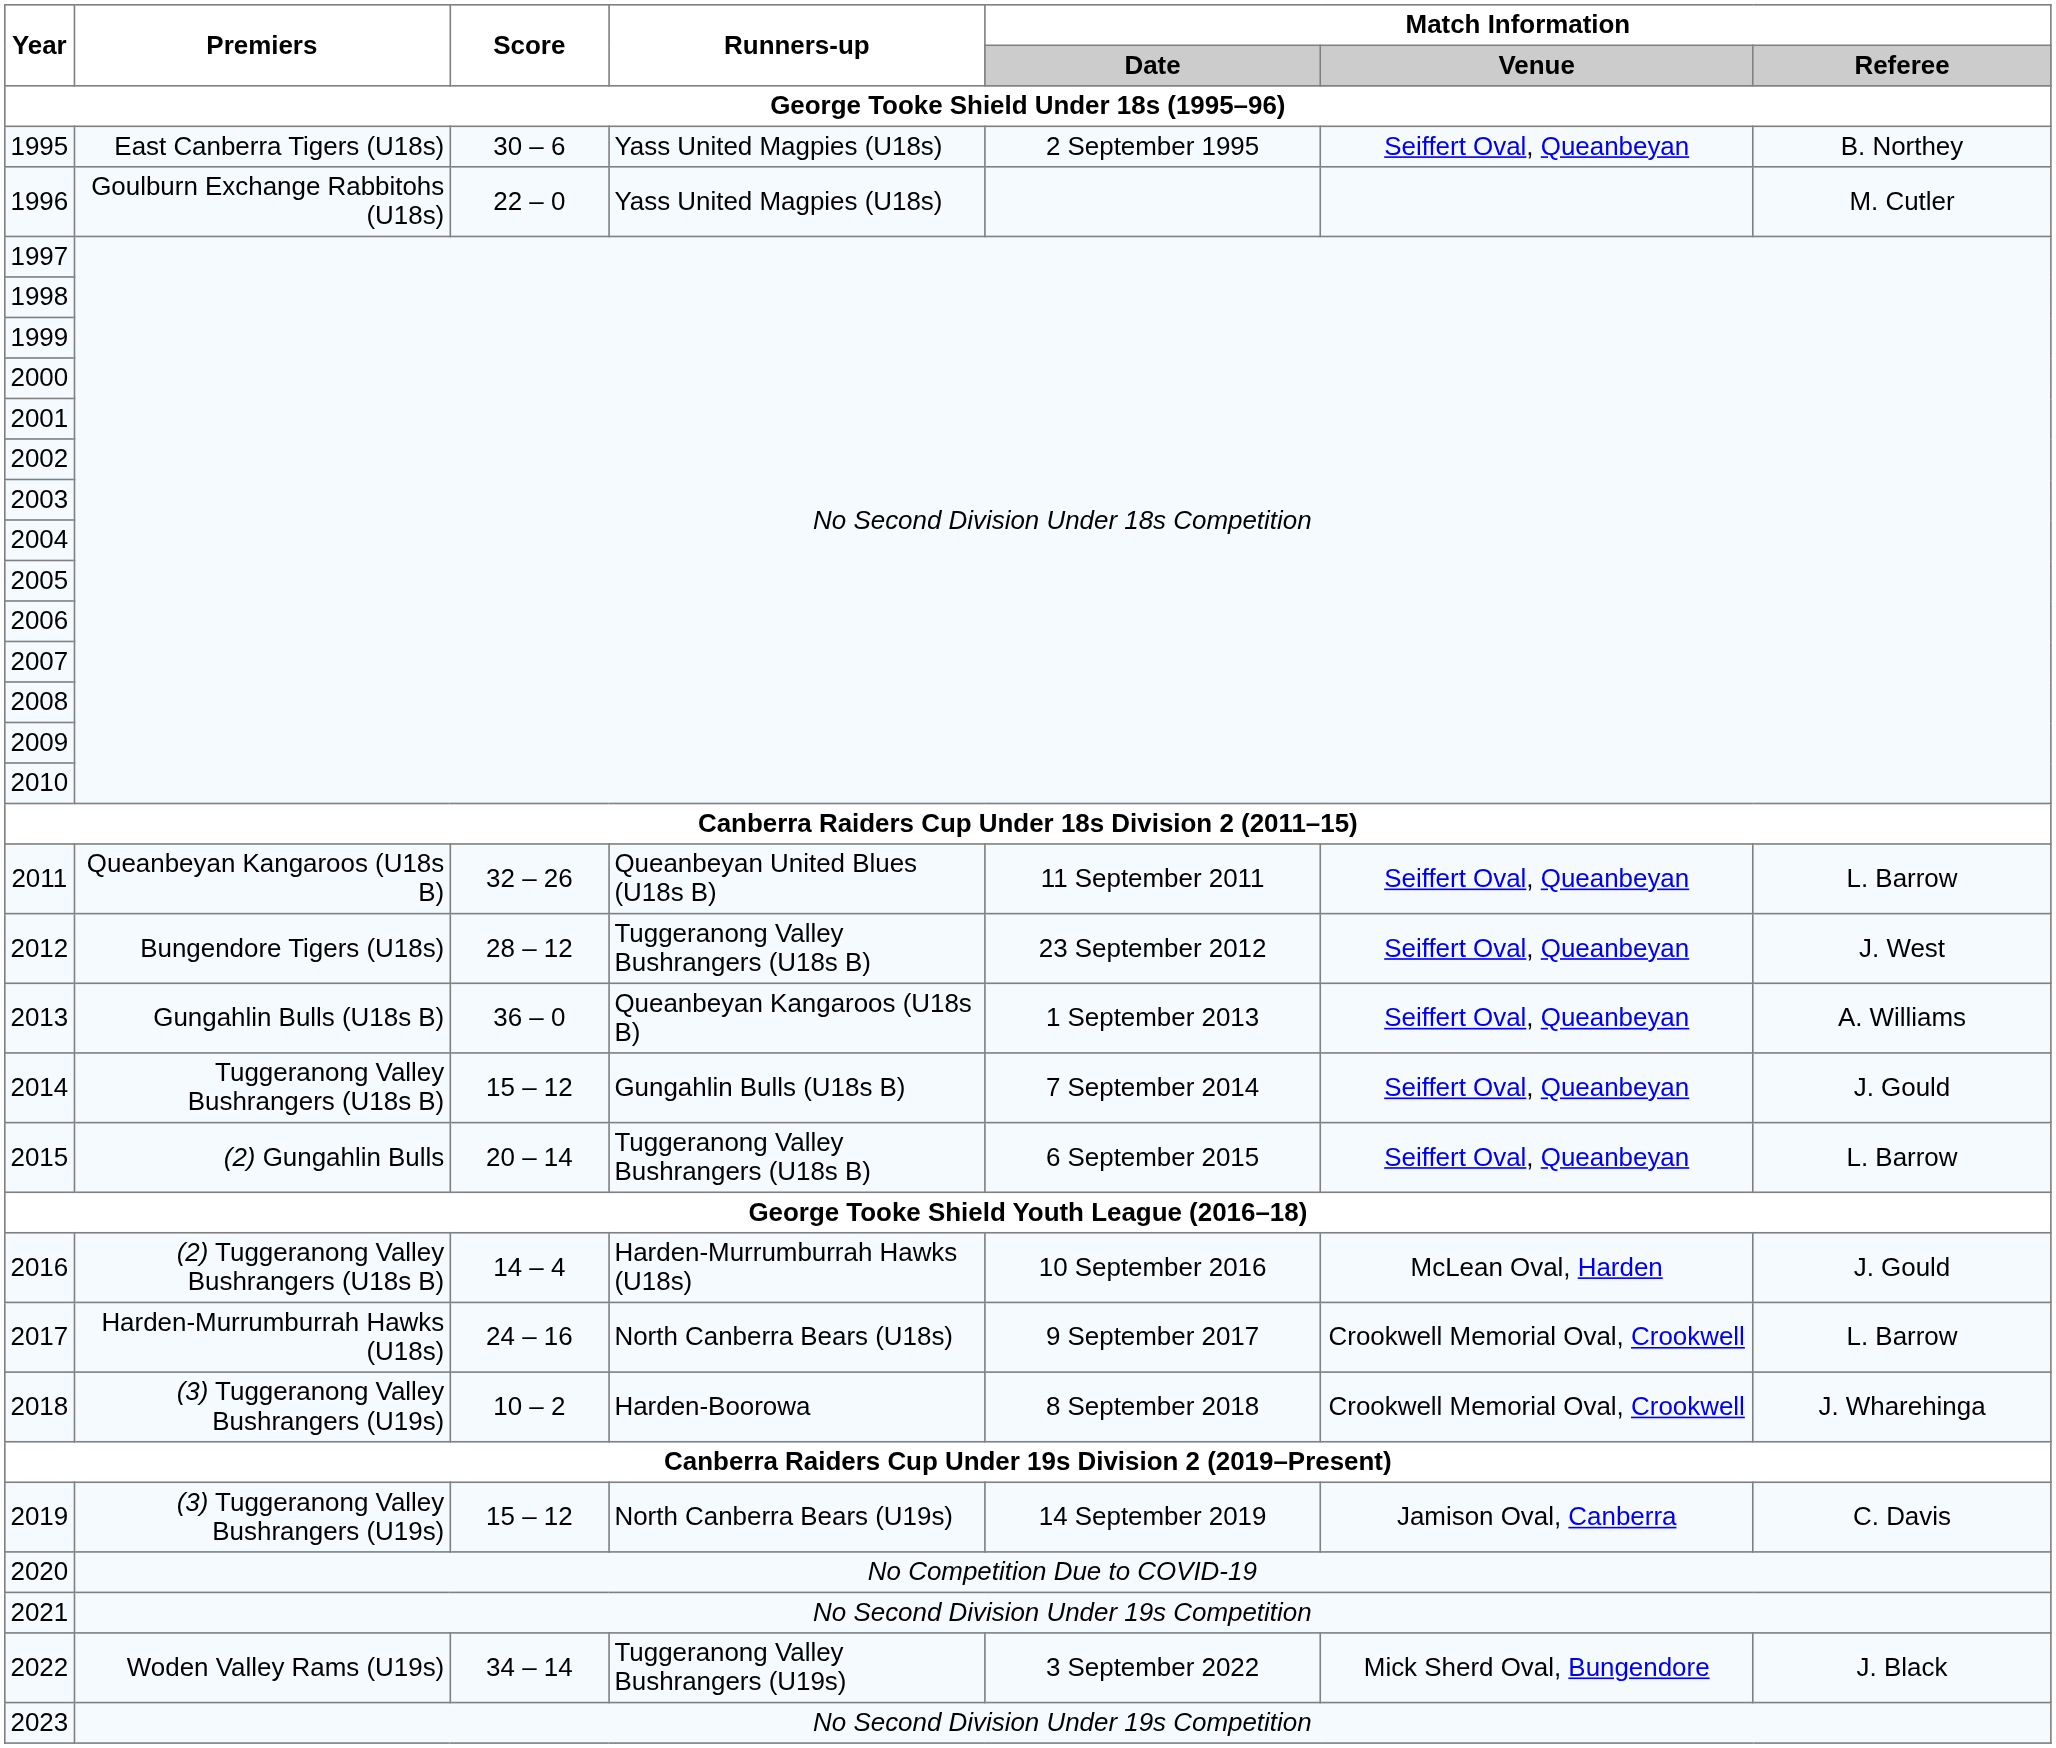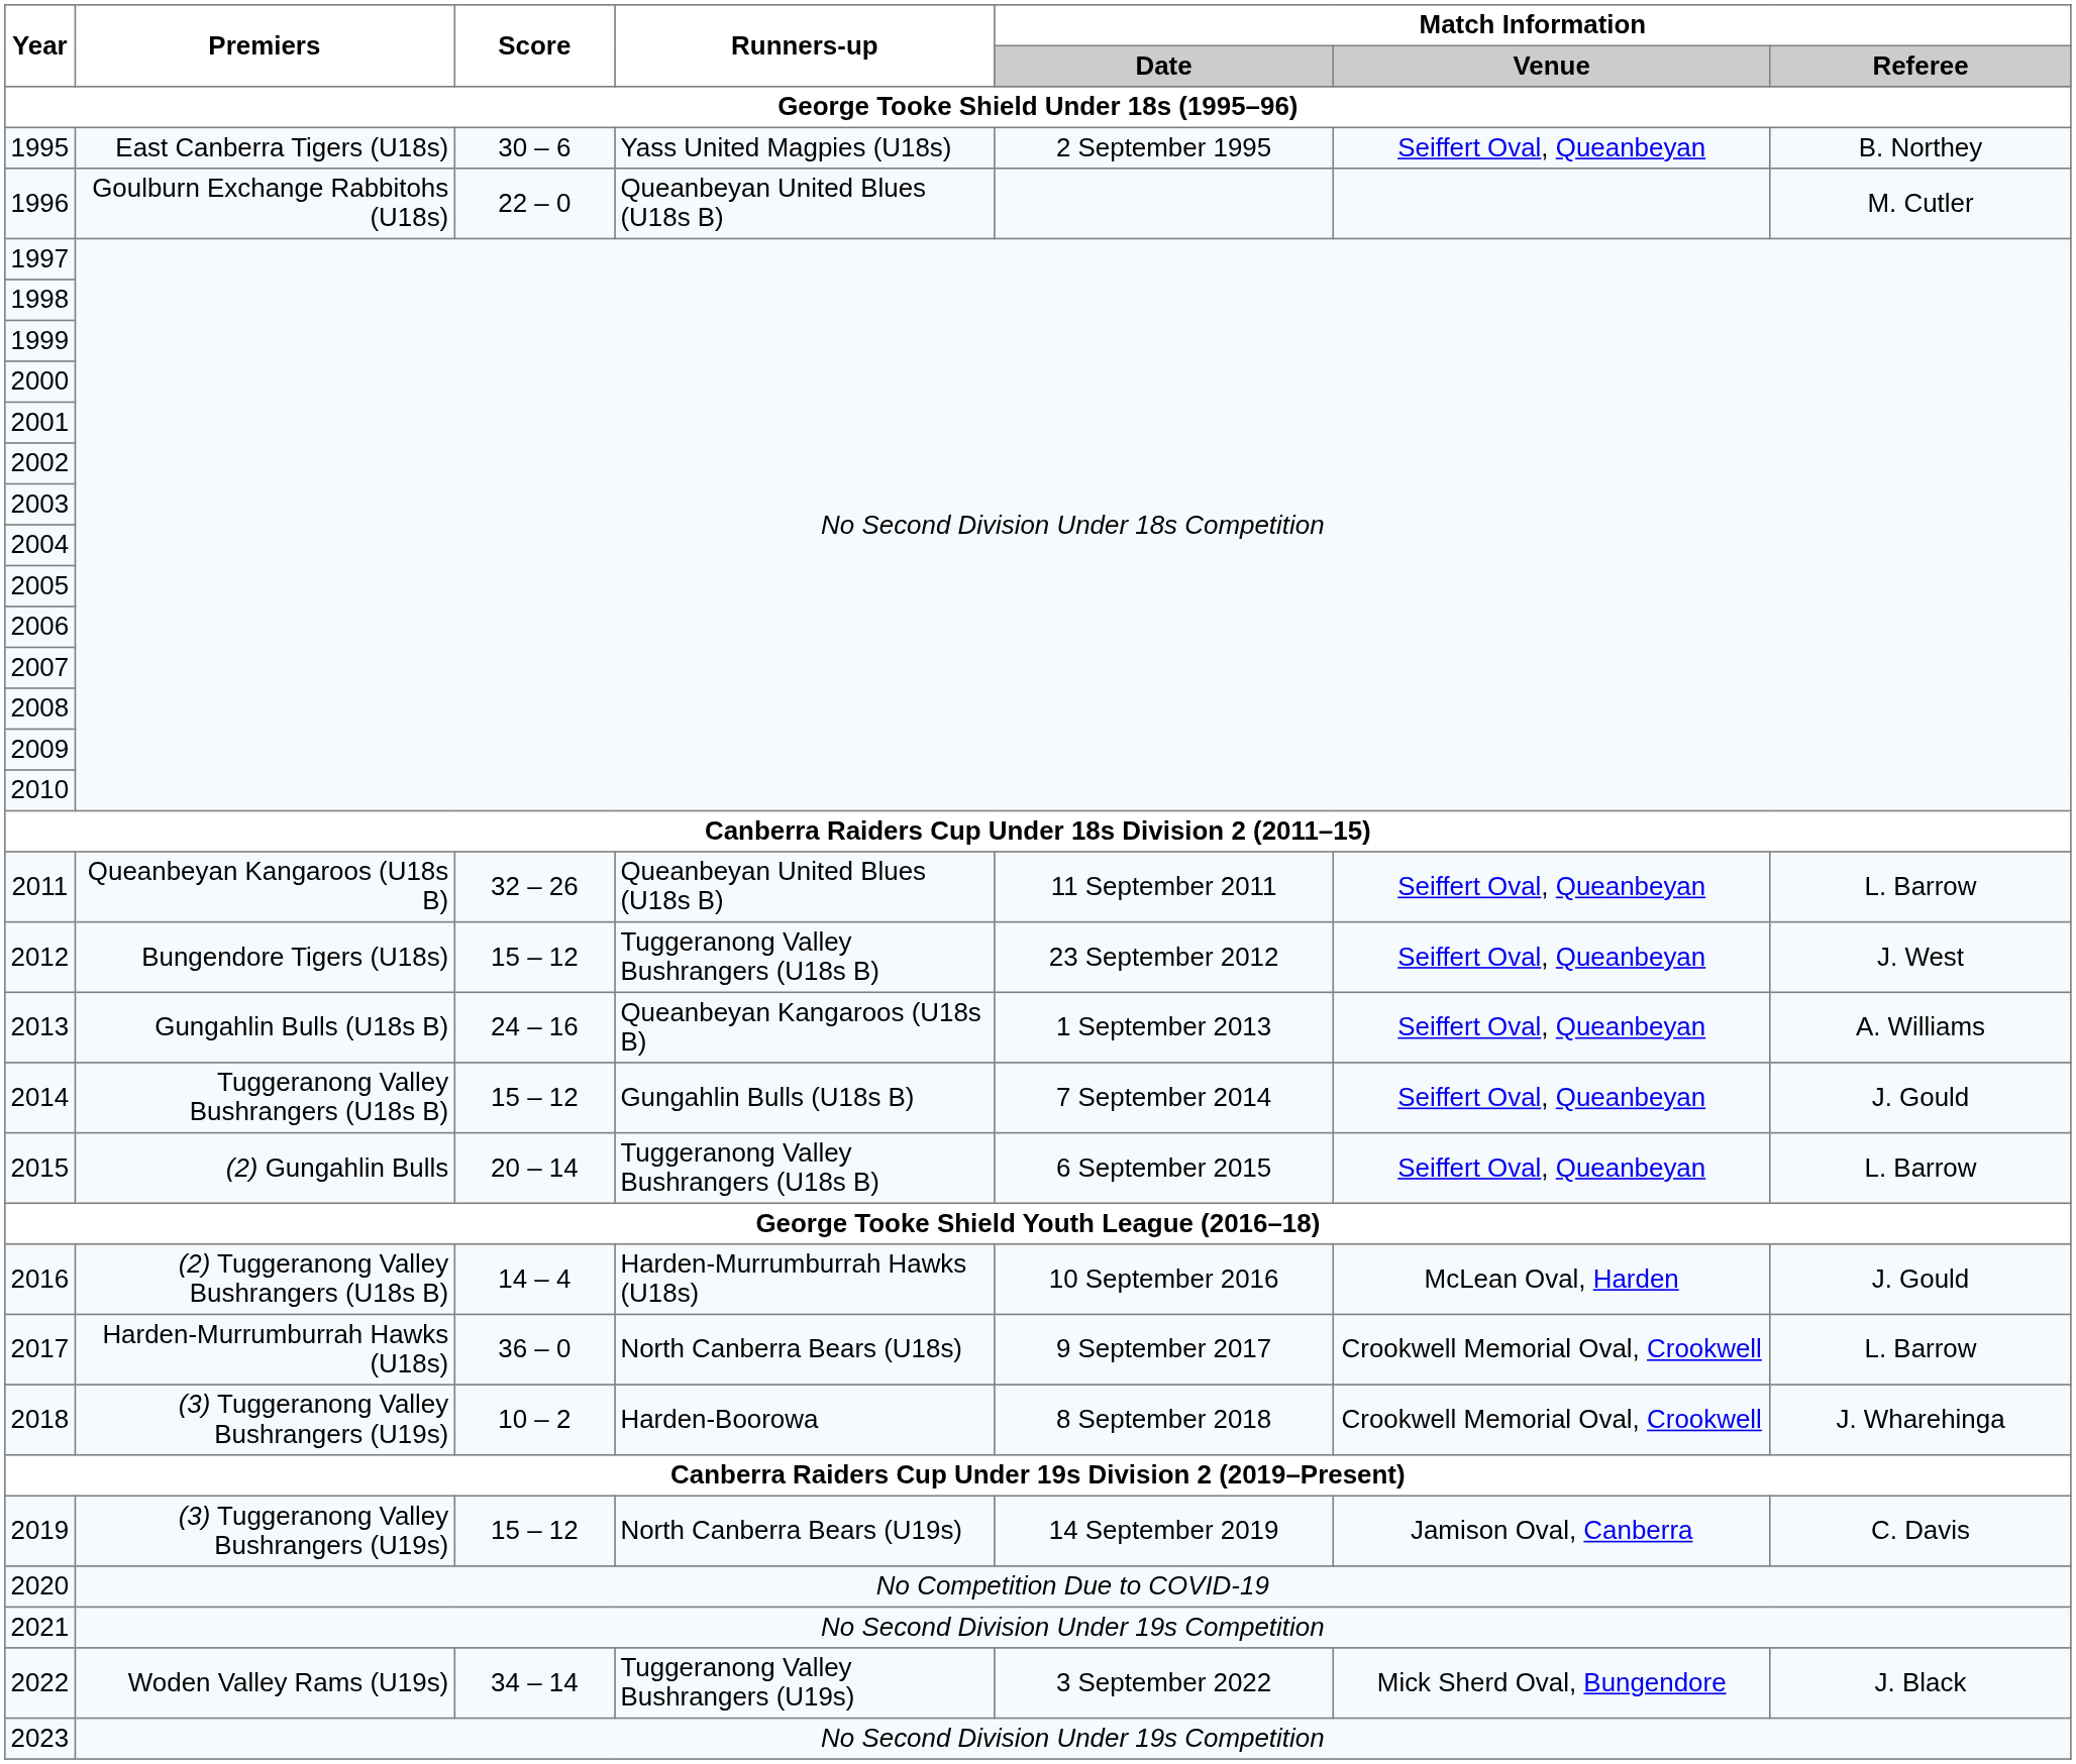1996 | Runners-up: Yass United Magpies (U18s) -> Queanbeyan United Blues (U18s B)
2012 | Score: 28 – 12 -> 15 – 12
2013 | Score: 36 – 0 -> 24 – 16
2017 | Score: 24 – 16 -> 36 – 0
